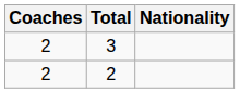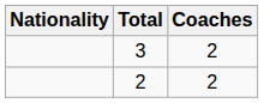columns swapped: Nationality <-> Coaches
